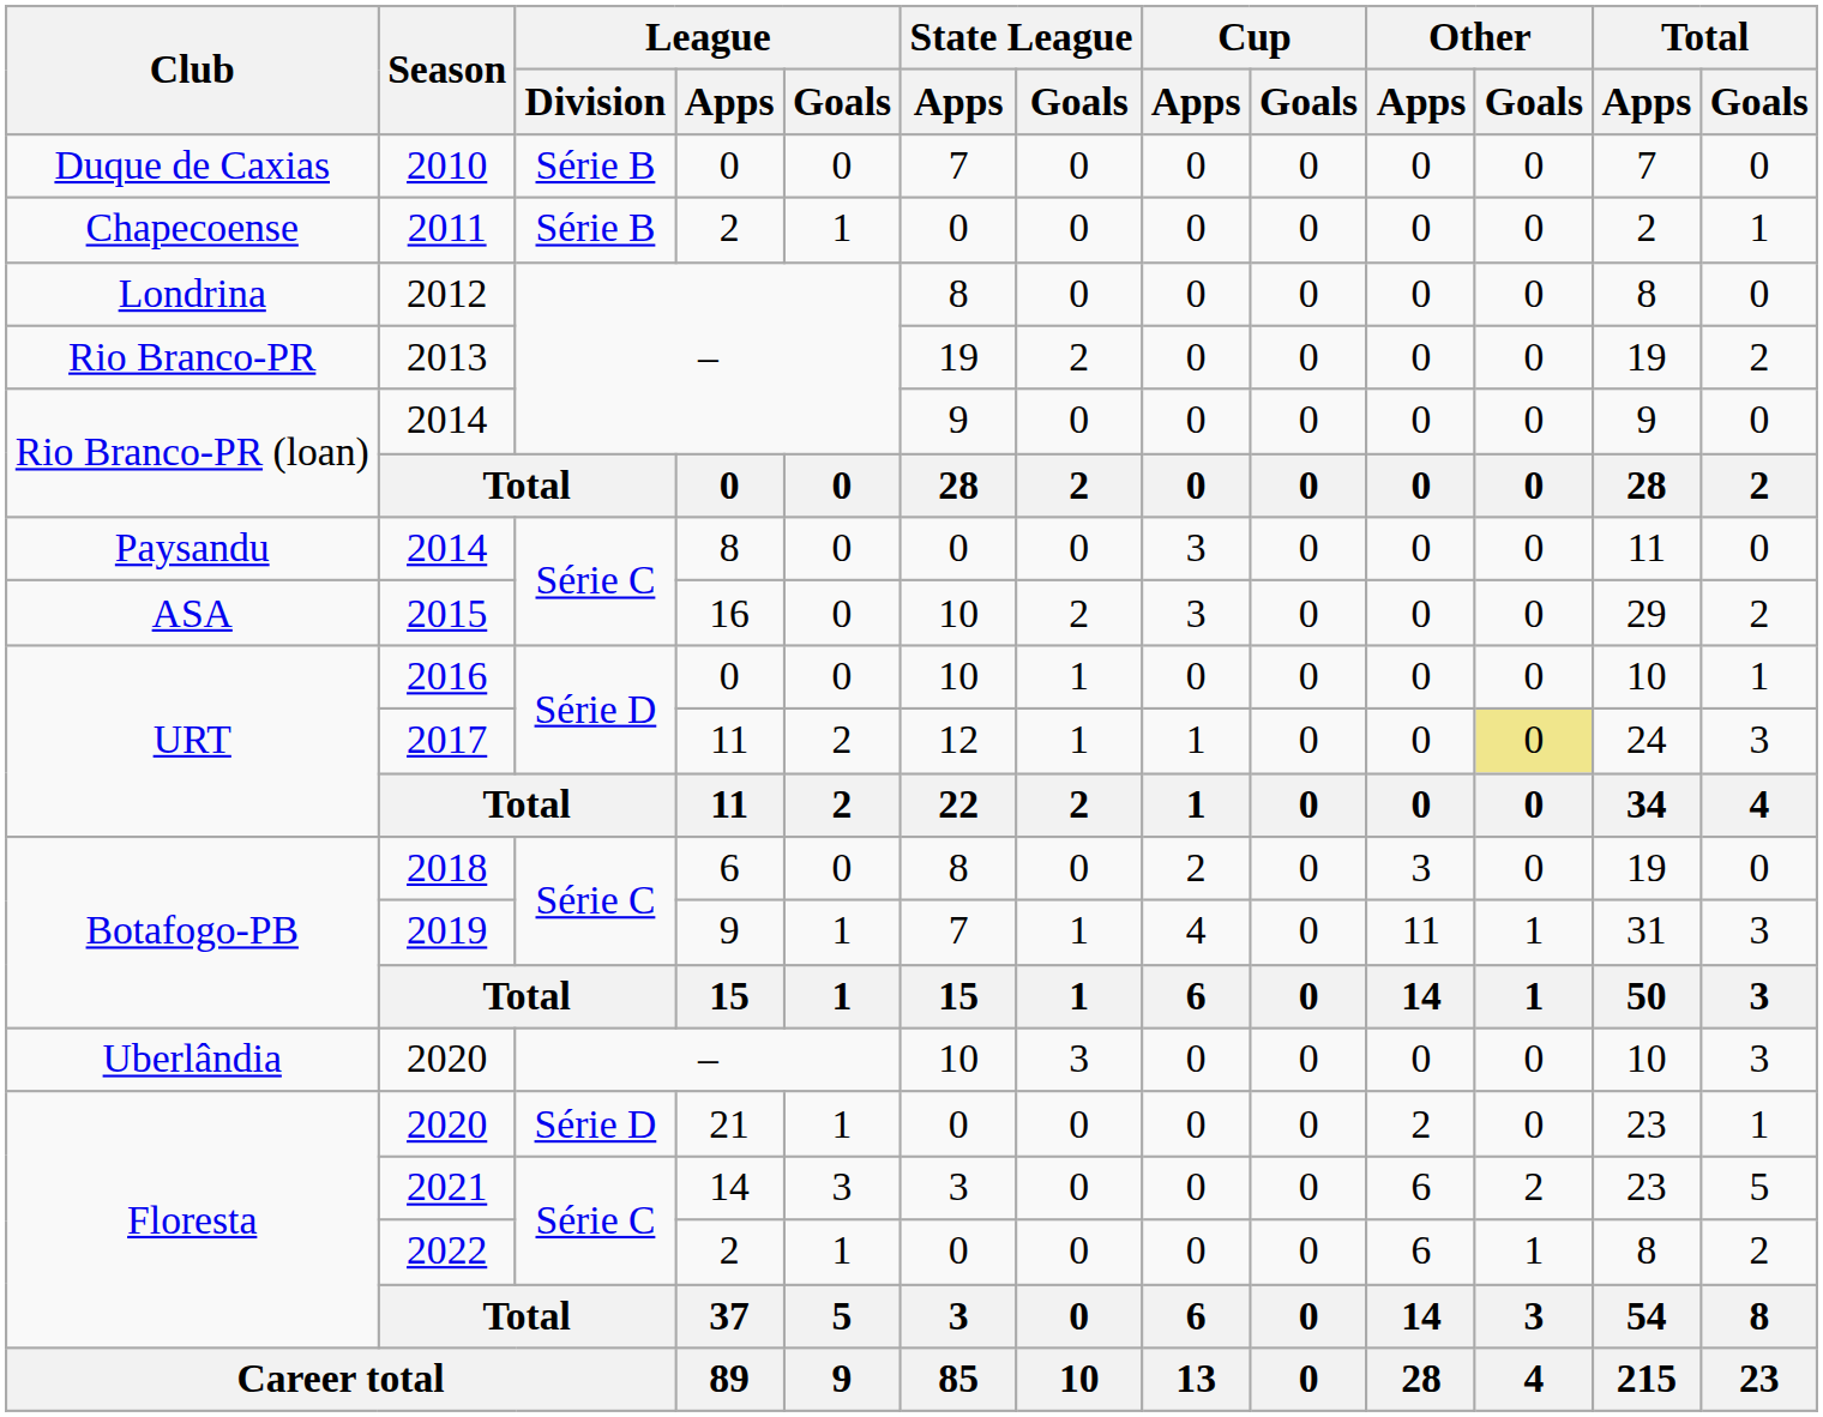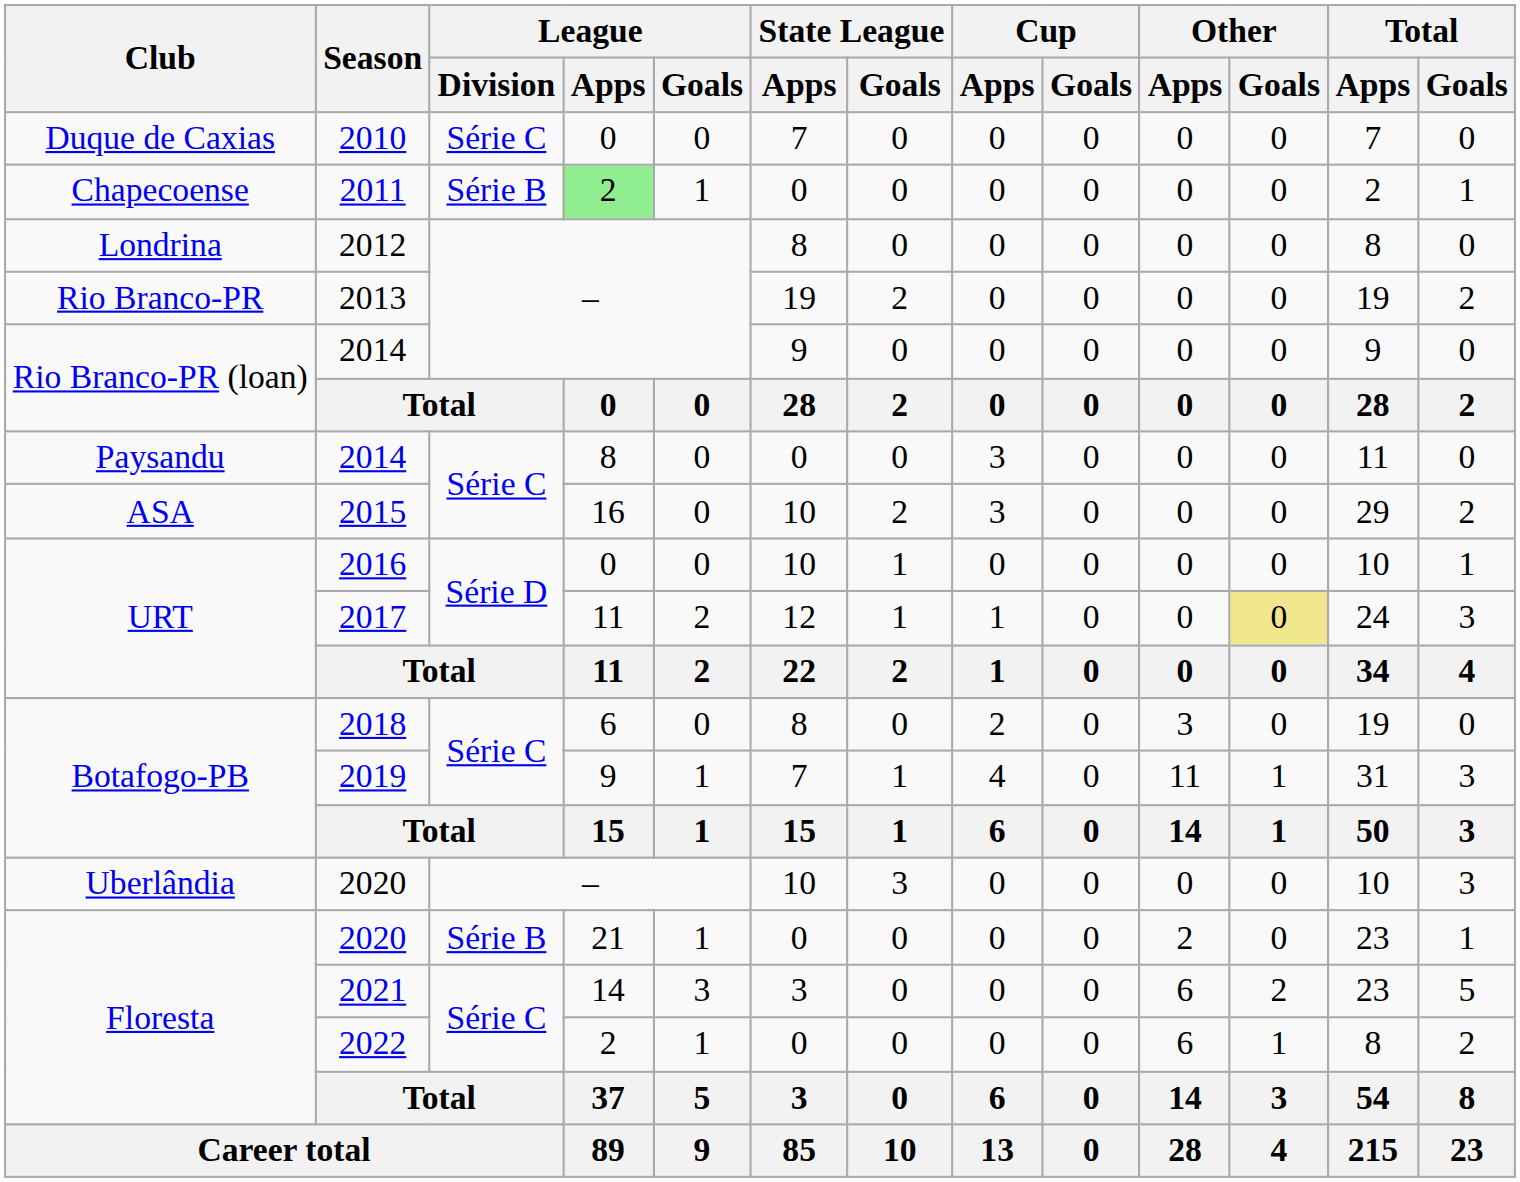2010 | League / Division: Série B -> Série C
2011 | League / Apps: no background -> lightgreen background
Floresta / 2020 | League / Division: Série D -> Série B
